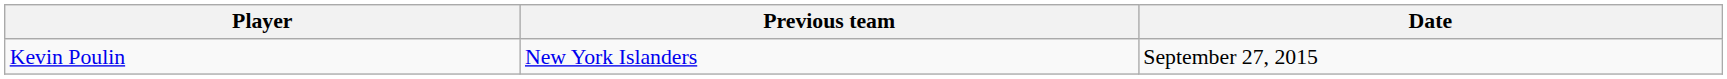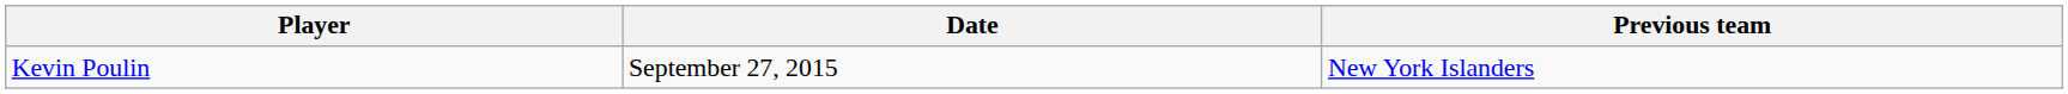columns swapped: Previous team <-> Date
